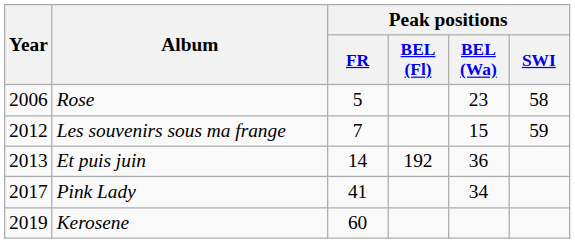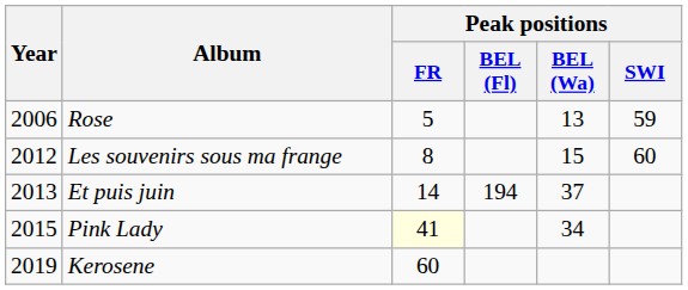Rose | Peak positions / BEL (Wa): 23 -> 13
Rose | Peak positions / SWI: 58 -> 59
Les souvenirs sous ma frange | Peak positions / FR: 7 -> 8
Les souvenirs sous ma frange | Peak positions / SWI: 59 -> 60
Et puis juin | Peak positions / BEL (Fl): 192 -> 194
Et puis juin | Peak positions / BEL (Wa): 36 -> 37
Pink Lady | Year: 2017 -> 2015
Pink Lady | Peak positions / FR: no background -> lightyellow background
